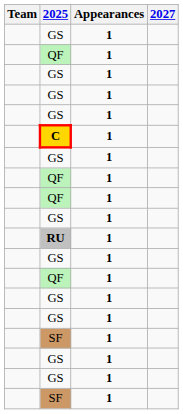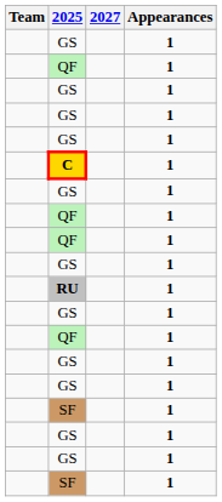columns swapped: 2027 <-> Appearances
